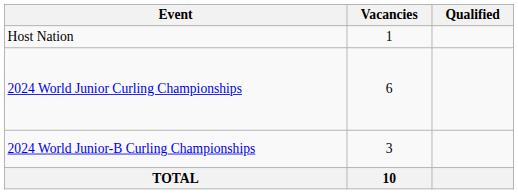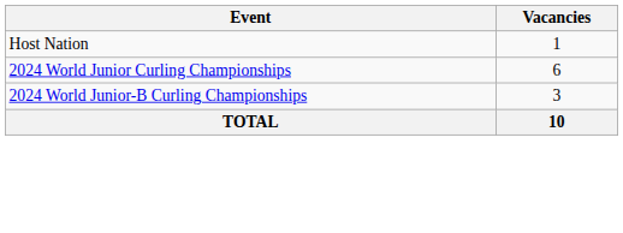- column: Qualified
